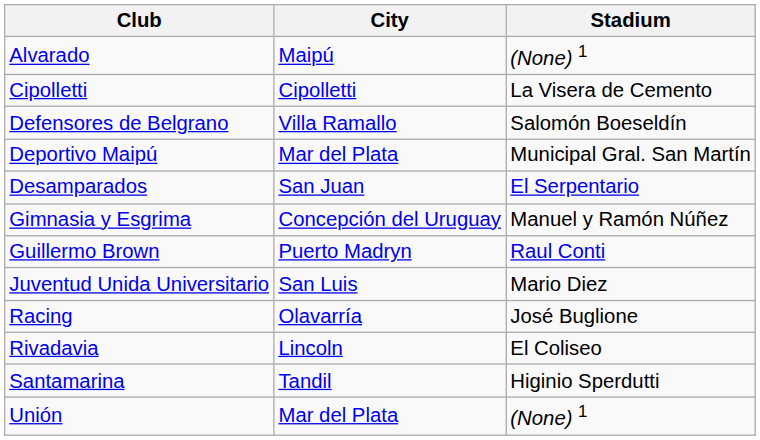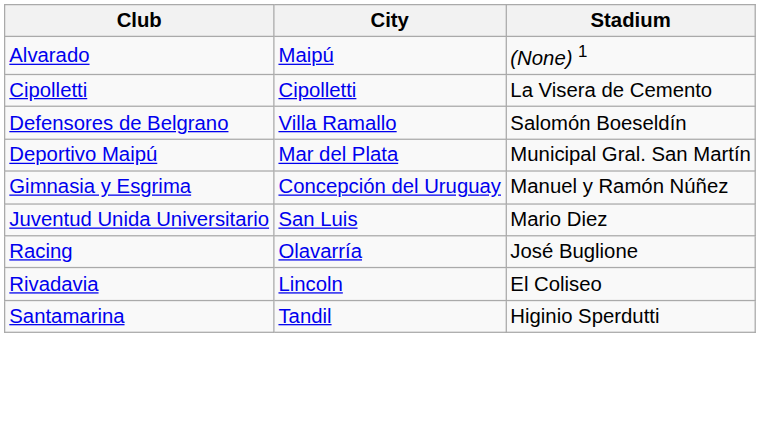- row: Desamparados | San Juan | El Serpentario
- row: Guillermo Brown | Puerto Madryn | Raul Conti
- row: Unión | Mar del Plata | (None) 1
